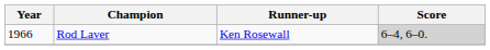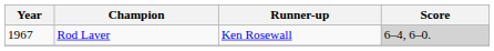Rod Laver | Year: 1966 -> 1967
